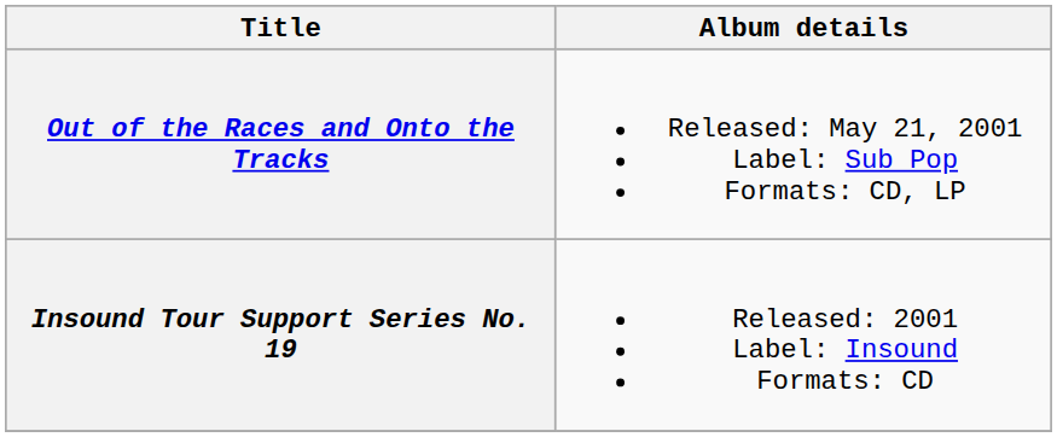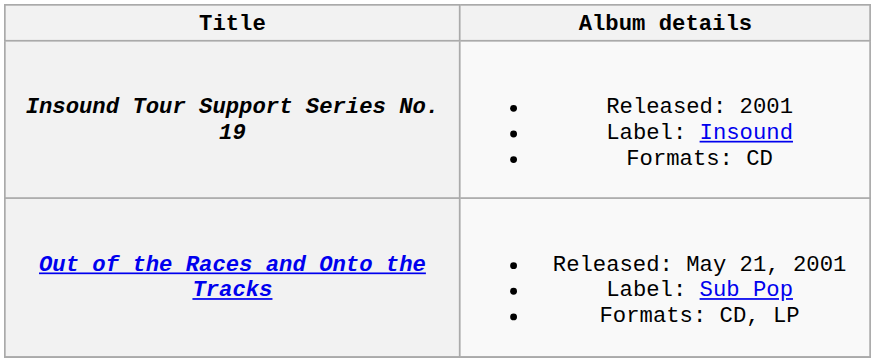rows swapped: Out of the Races and Onto the Tracks <-> Insound Tour Support Series No. 19
